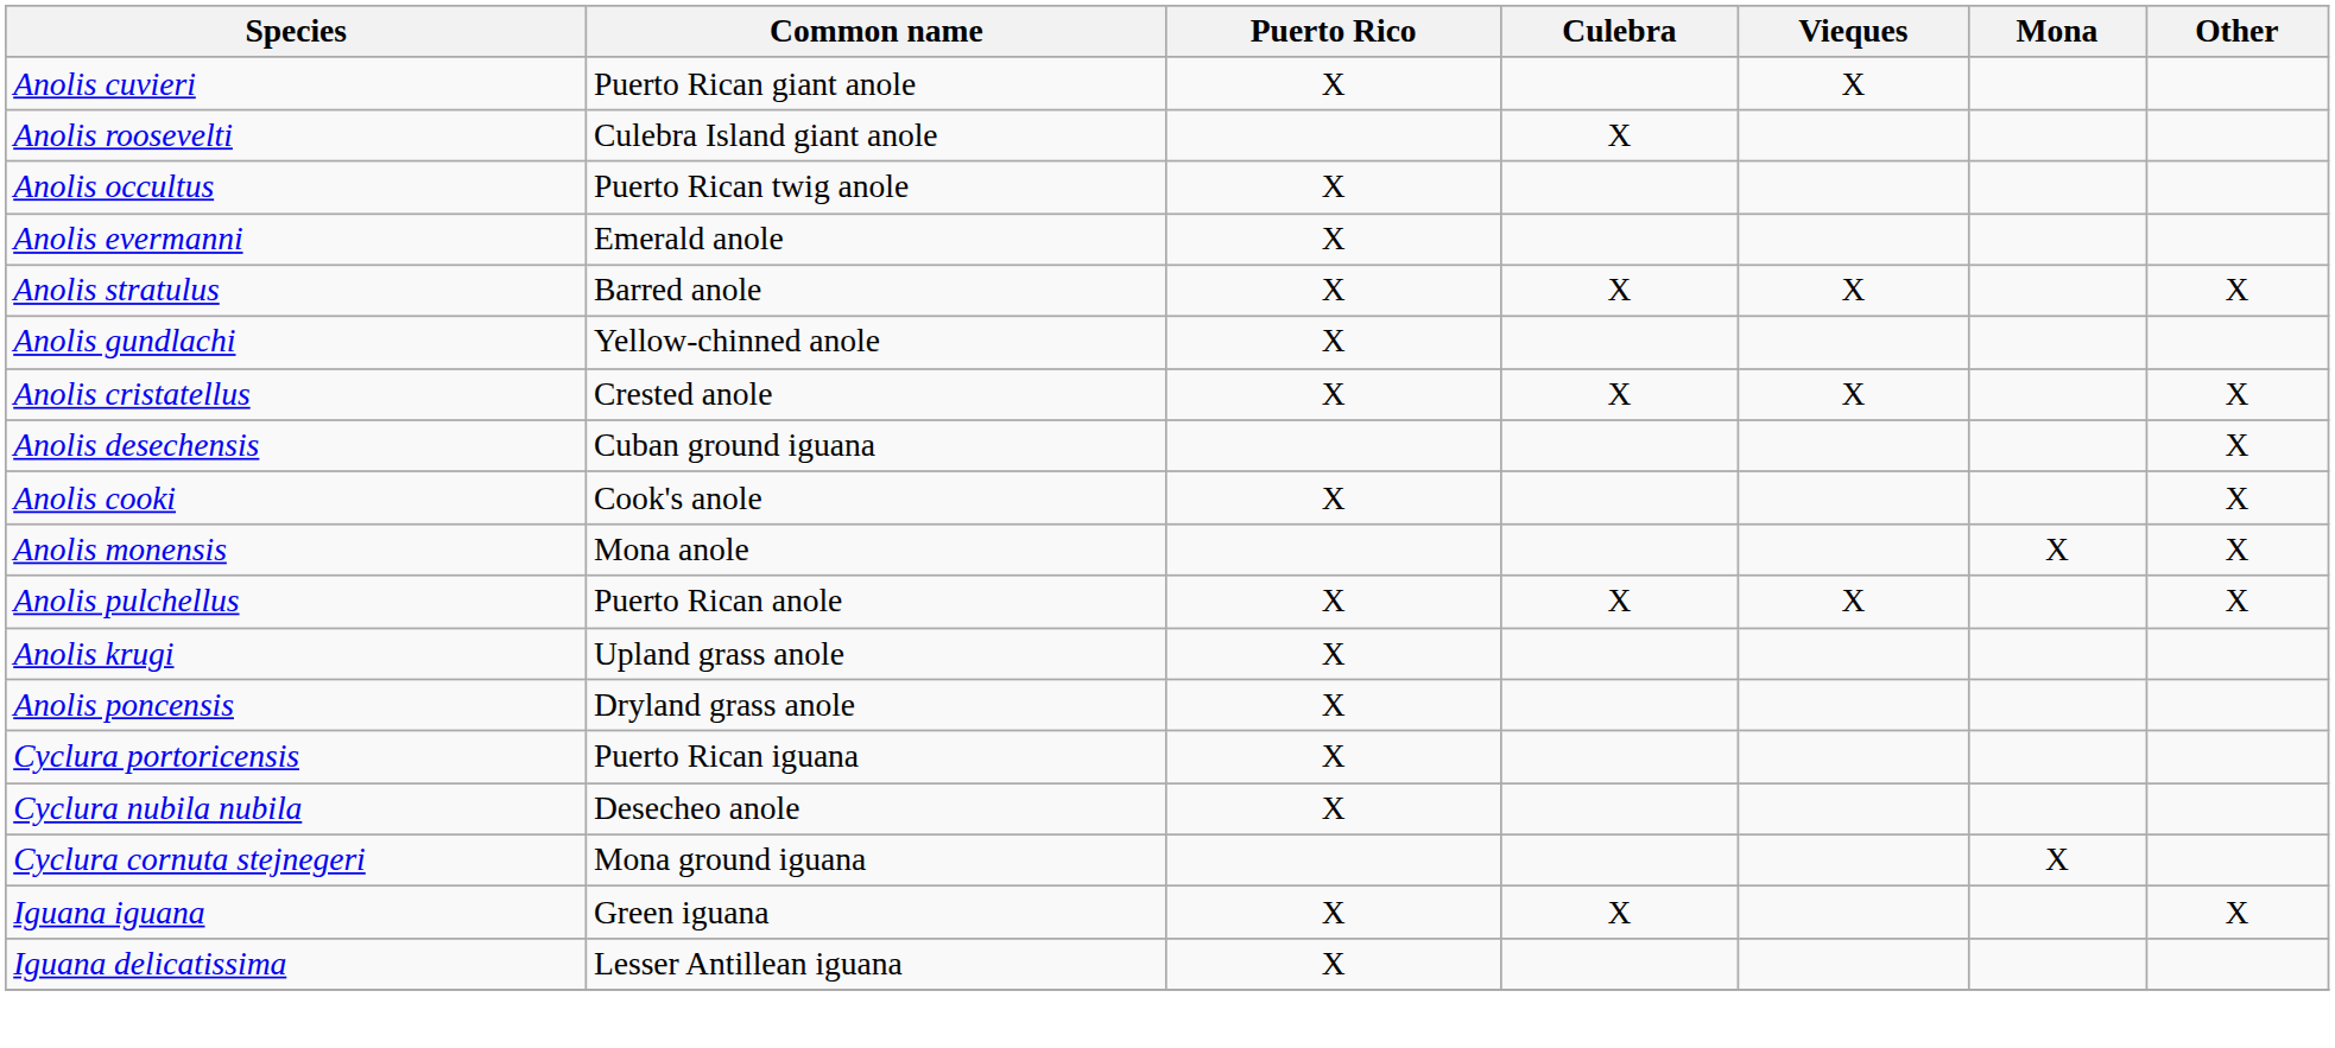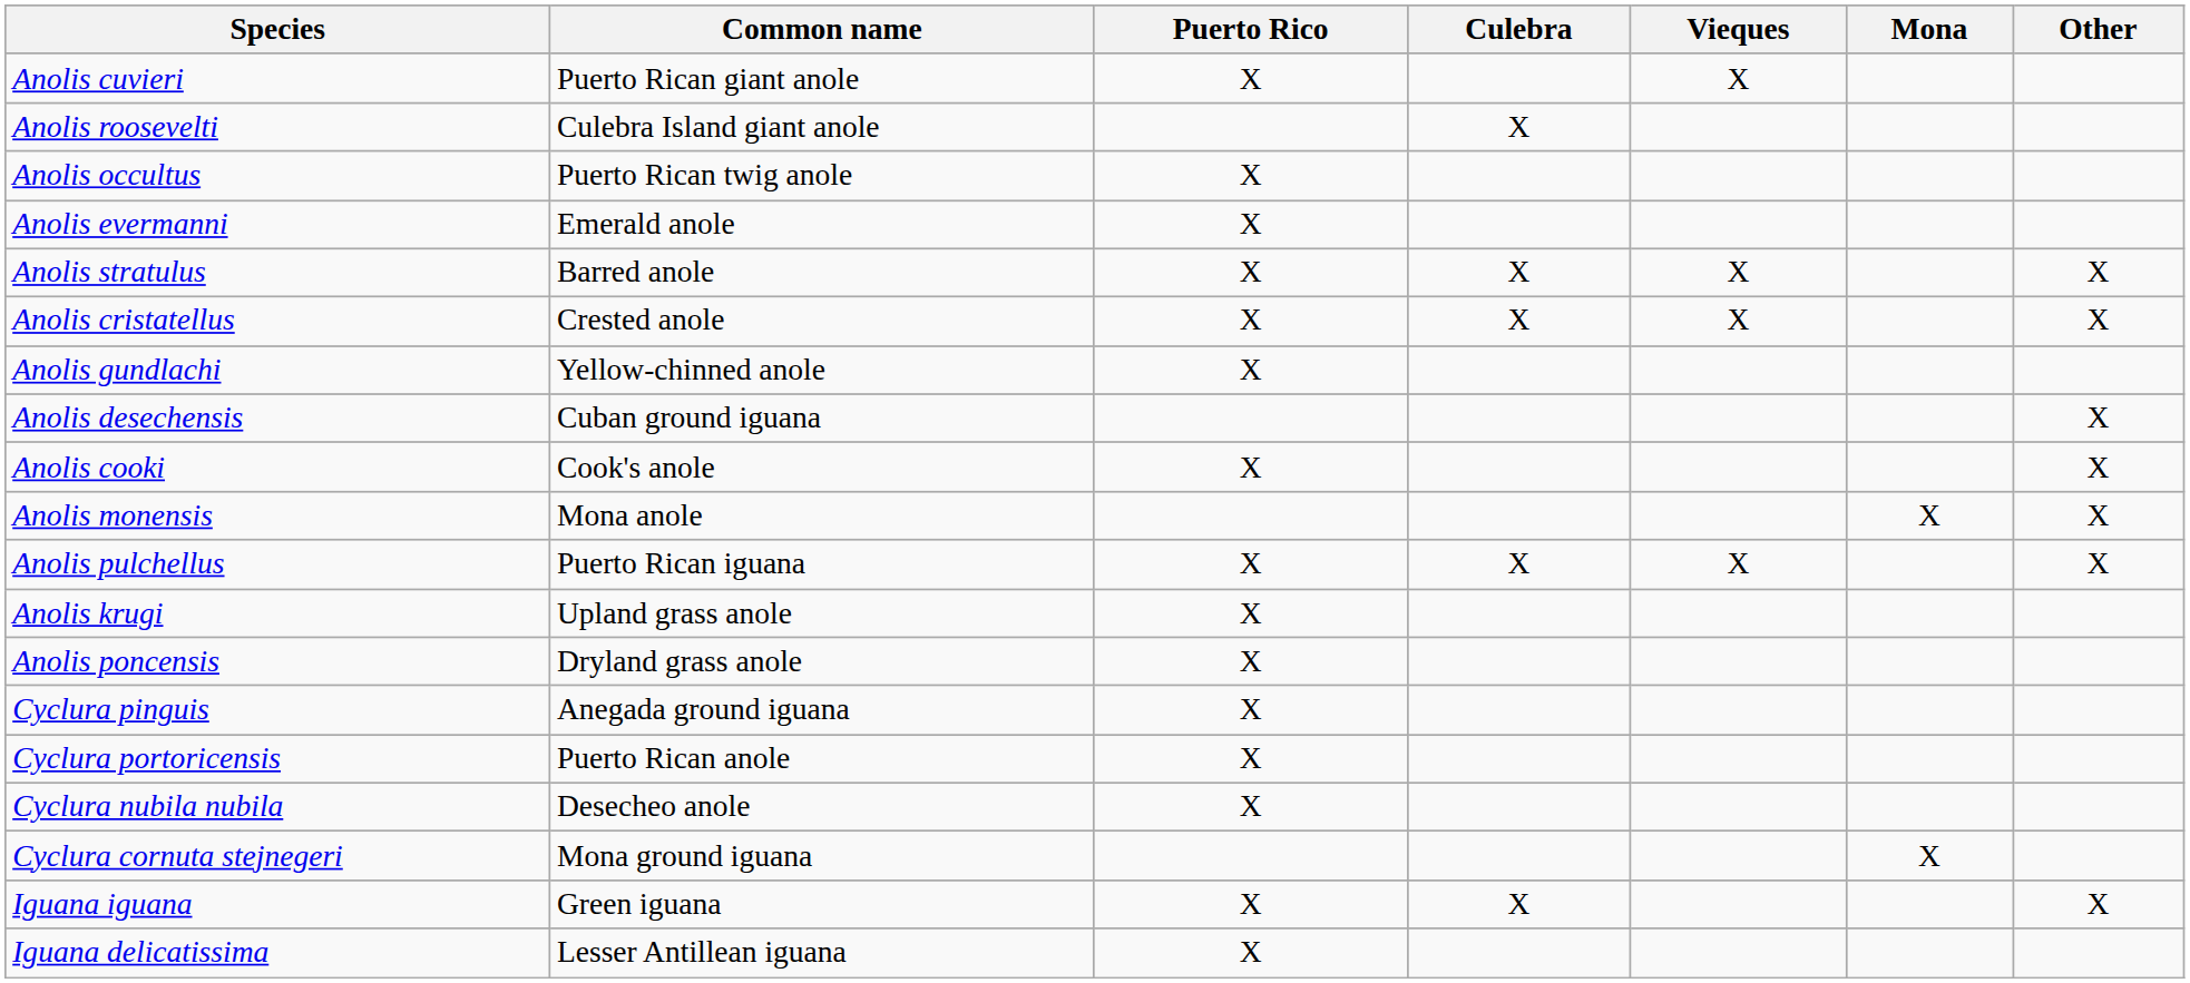rows swapped: Anolis gundlachi <-> Anolis cristatellus
Anolis pulchellus | Common name: Puerto Rican anole -> Puerto Rican iguana
+ row: Cyclura pinguis | Anegada ground iguana | X
Cyclura portoricensis | Common name: Puerto Rican iguana -> Puerto Rican anole
